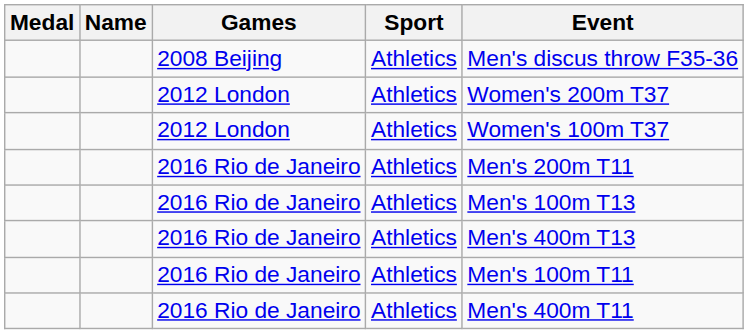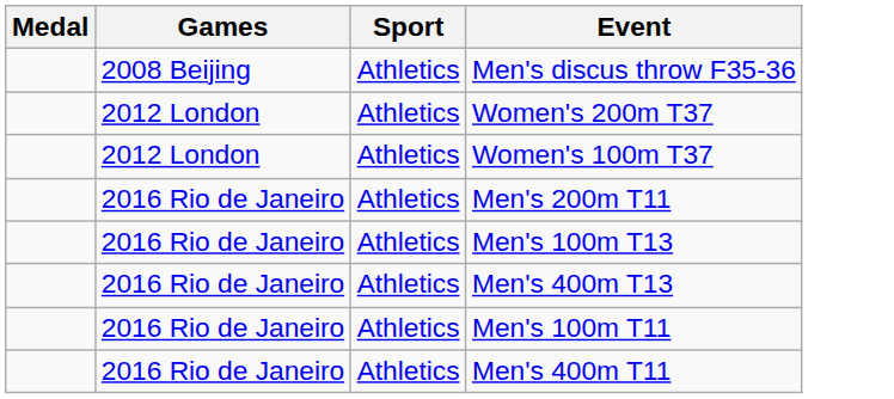- column: Name
